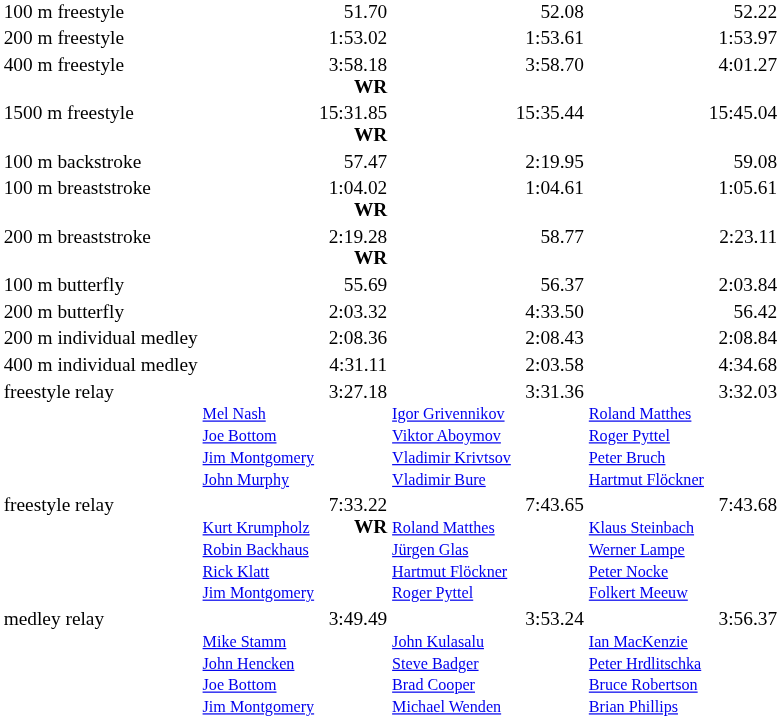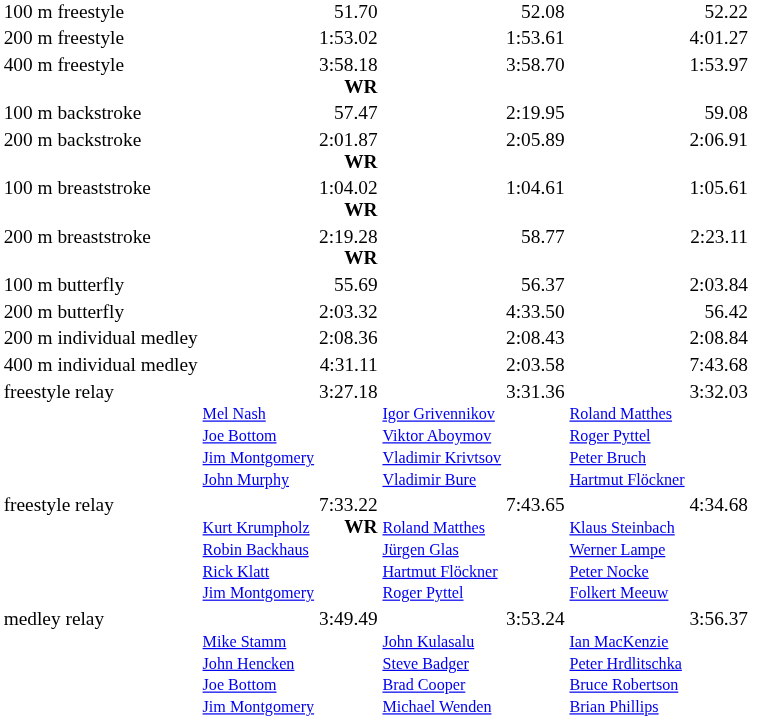200 m freestyle | column 7: 1:53.97 -> 4:01.27
400 m freestyle | column 7: 4:01.27 -> 1:53.97
- row: 1500 m freestyle | 15:31.85 WR | 15:35.44 | 15:45.04
+ row: 200 m backstroke | 2:01.87 WR | 2:05.89 | 2:06.91
400 m individual medley | column 7: 4:34.68 -> 7:43.68
freestyle relay / 7:33.22 WR | column 7: 7:43.68 -> 4:34.68
